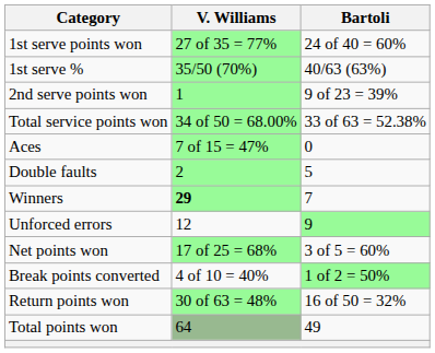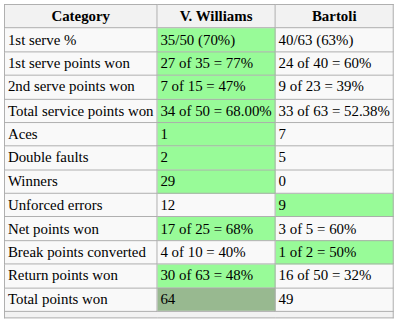rows swapped: 1st serve % <-> 1st serve points won
2nd serve points won | V. Williams: 1 -> 7 of 15 = 47%
Aces | V. Williams: 7 of 15 = 47% -> 1
Aces | Bartoli: 0 -> 7
Winners | V. Williams: bold -> normal
Winners | Bartoli: 7 -> 0
